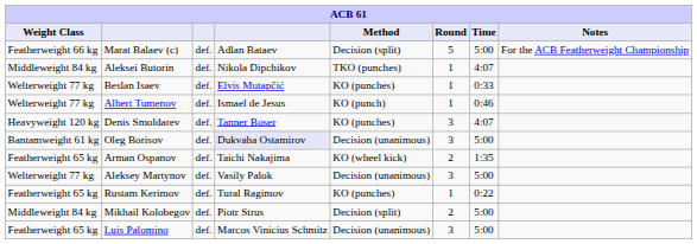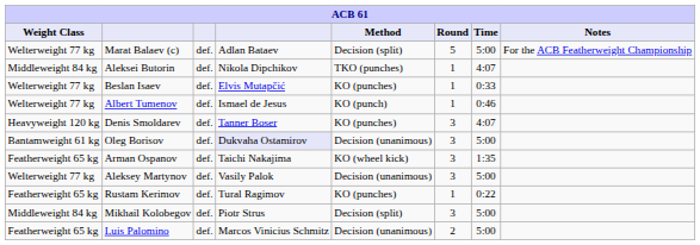Marat Balaev (c) | Weight Class: Featherweight 66 kg -> Welterweight 77 kg
Arman Ospanov | Round: 2 -> 3
Mikhail Kolobegov | Round: 2 -> 3
Luis Palomino | Round: 3 -> 2
